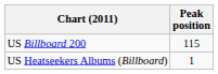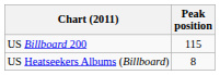US Heatseekers Albums (Billboard) | Peak position: 1 -> 8
